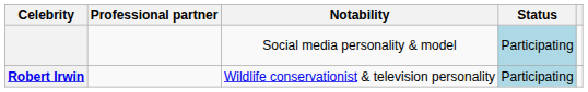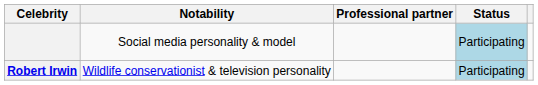columns swapped: Notability <-> Professional partner
